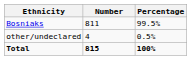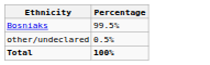- column: Number | 811 | 4 | 815
